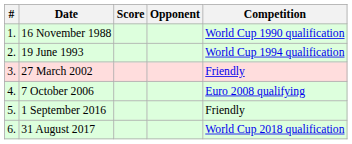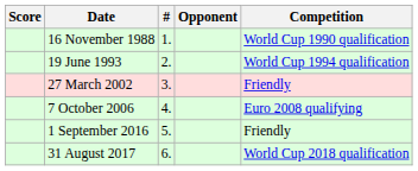columns swapped: # <-> Score
